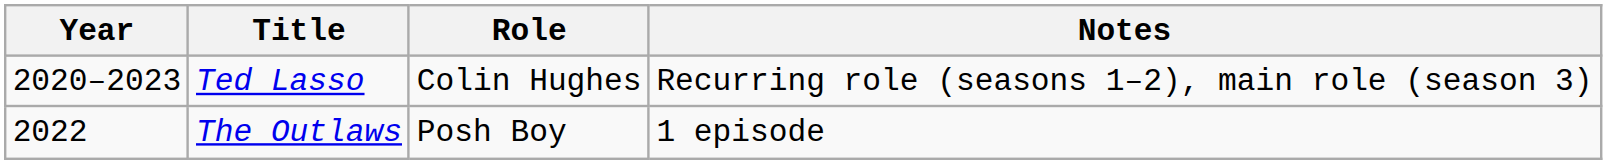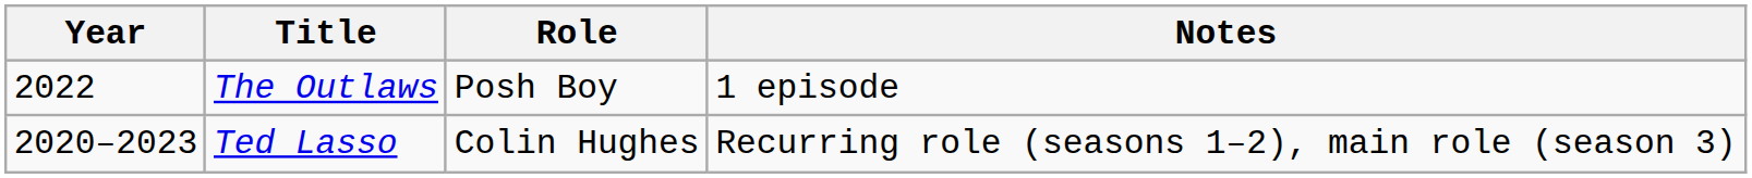rows swapped: Ted Lasso <-> The Outlaws
